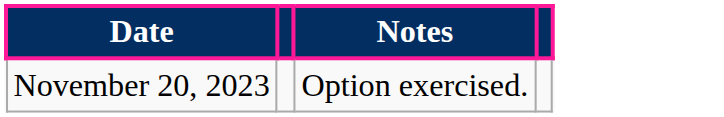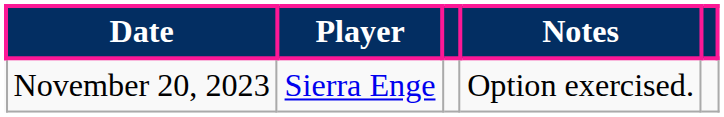+ column: Player | Sierra Enge
